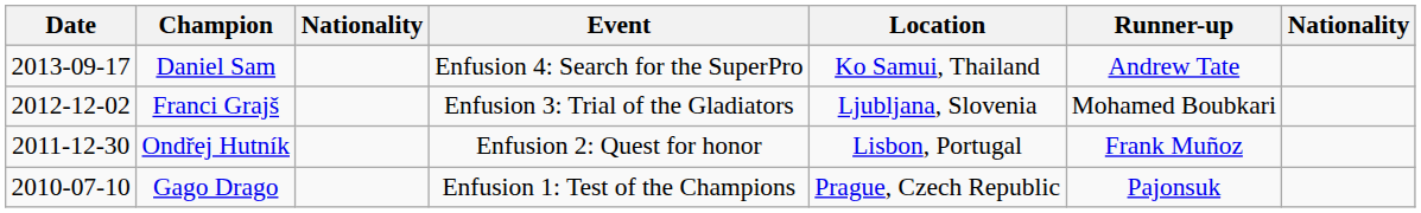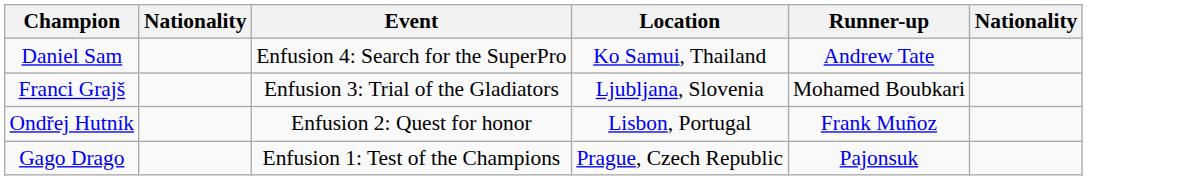- column: Date | 2013-09-17 | 2012-12-02 | 2011-12-30 | 2010-07-10
